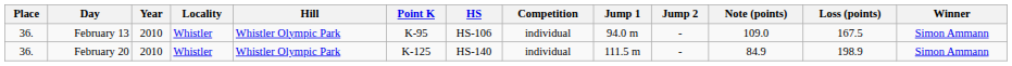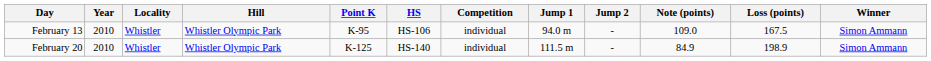- column: Place | 36. | 36.
